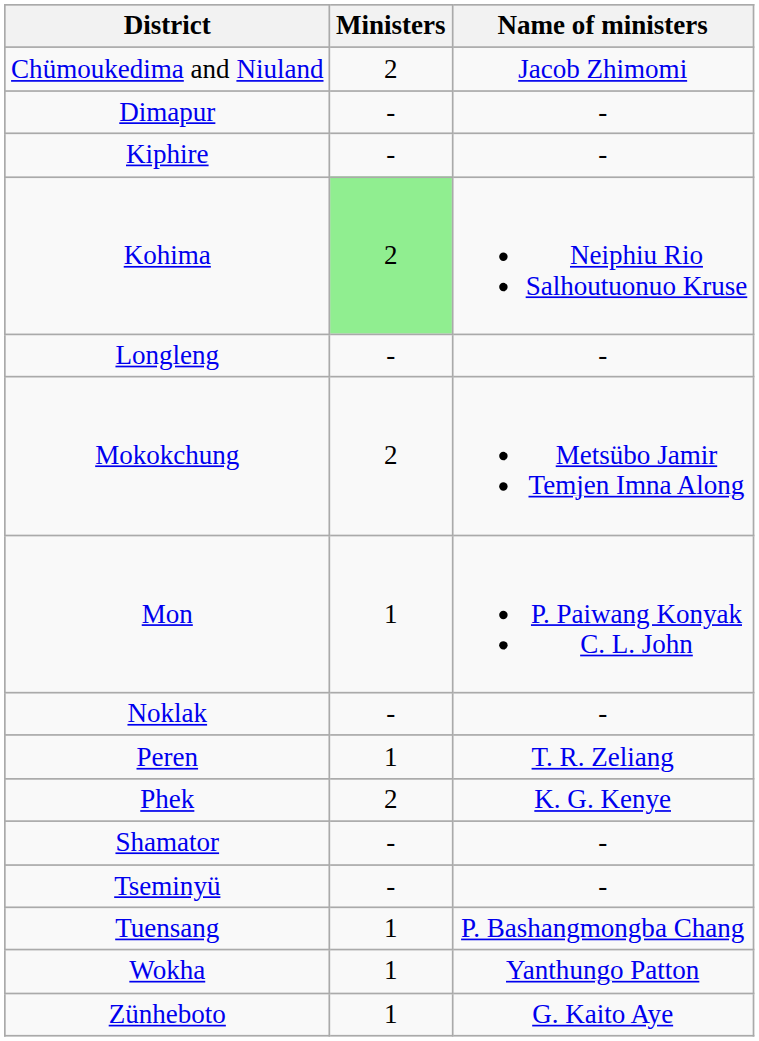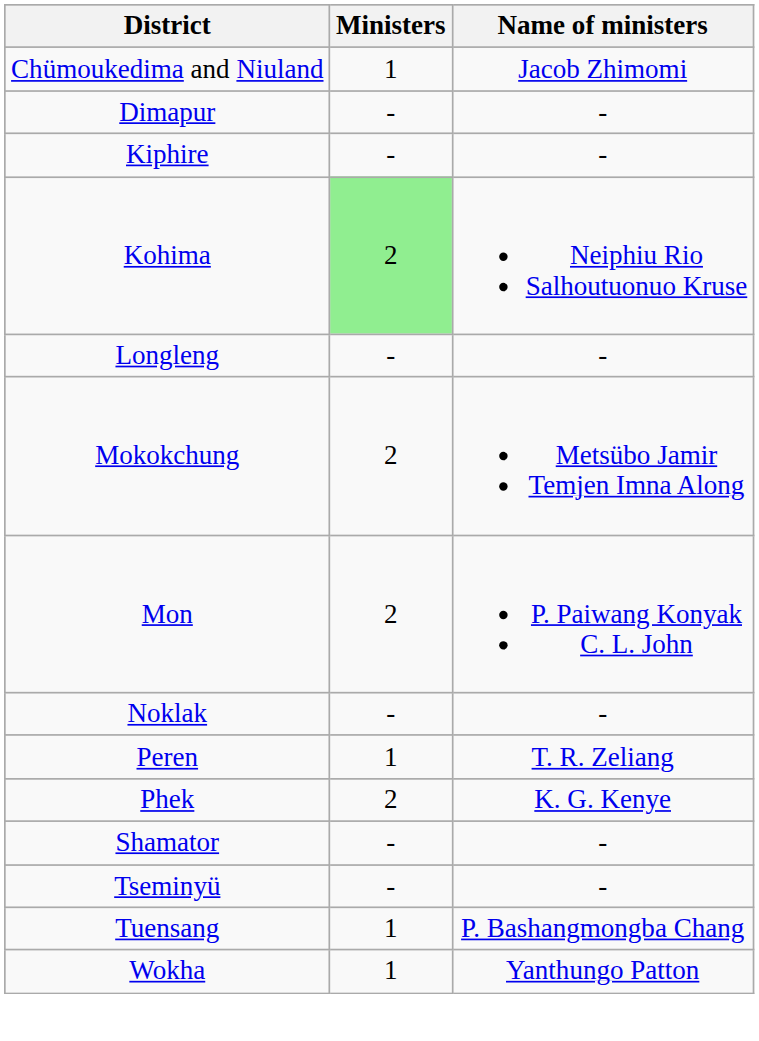Chümoukedima and Niuland | Ministers: 2 -> 1
Mon | Ministers: 1 -> 2
- row: Zünheboto | 1 | G. Kaito Aye
